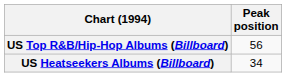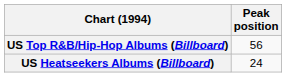US Heatseekers Albums (Billboard) | Peak position: 34 -> 24
